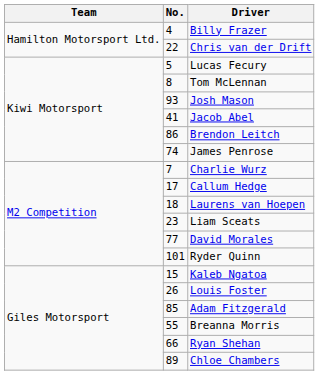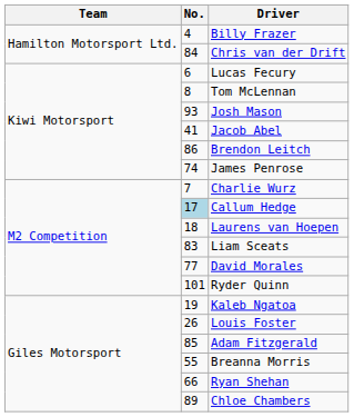Chris van der Drift | No.: 22 -> 84
Lucas Fecury | No.: 5 -> 6
Callum Hedge | No.: no background -> lightblue background
Liam Sceats | No.: 23 -> 83
Kaleb Ngatoa | No.: 15 -> 19
